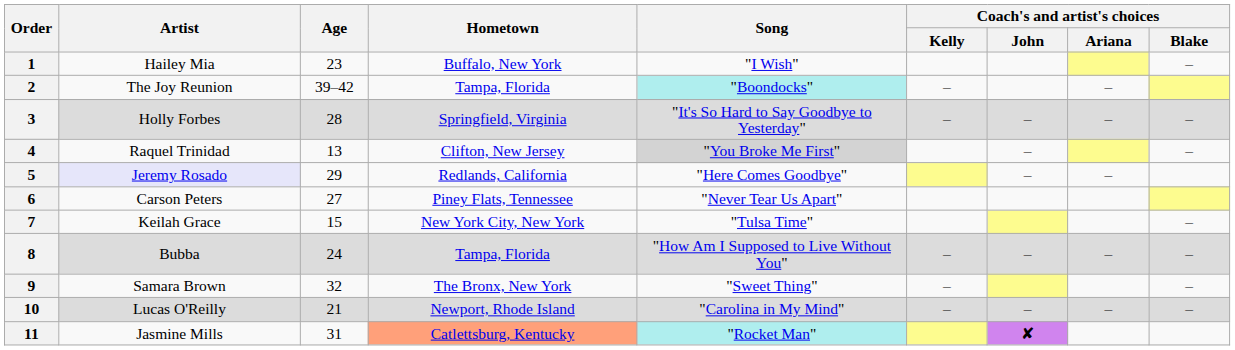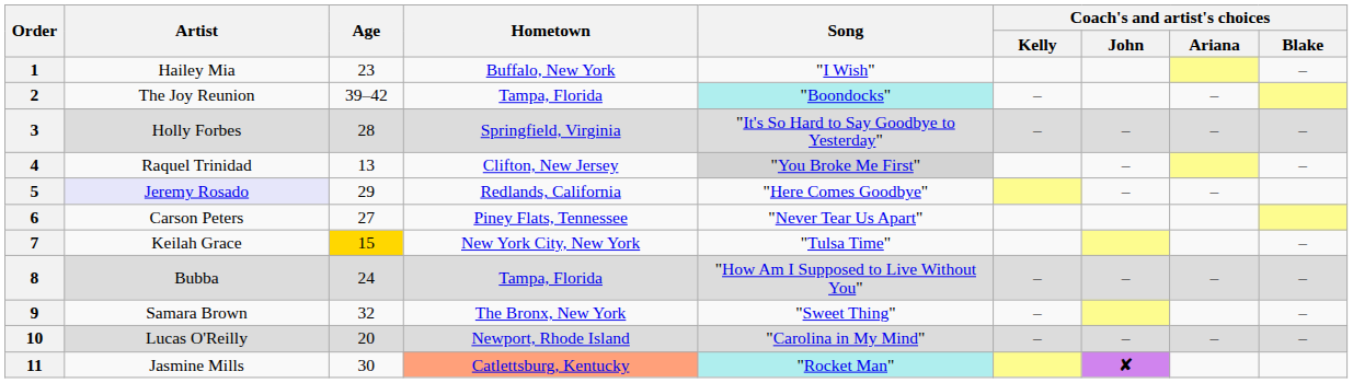7 | Age: no background -> gold background
10 | Age: 21 -> 20
11 | Age: 31 -> 30
